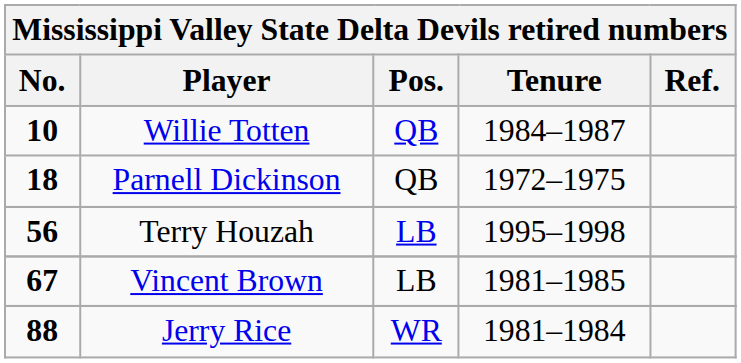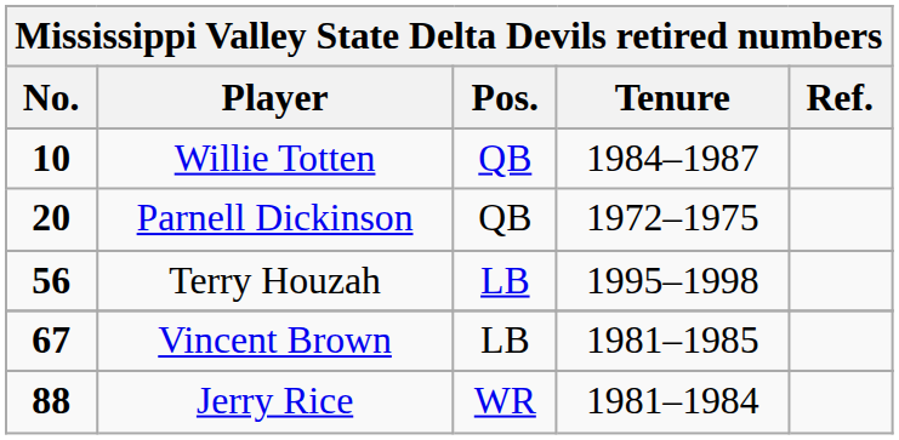Parnell Dickinson | No.: 18 -> 20
